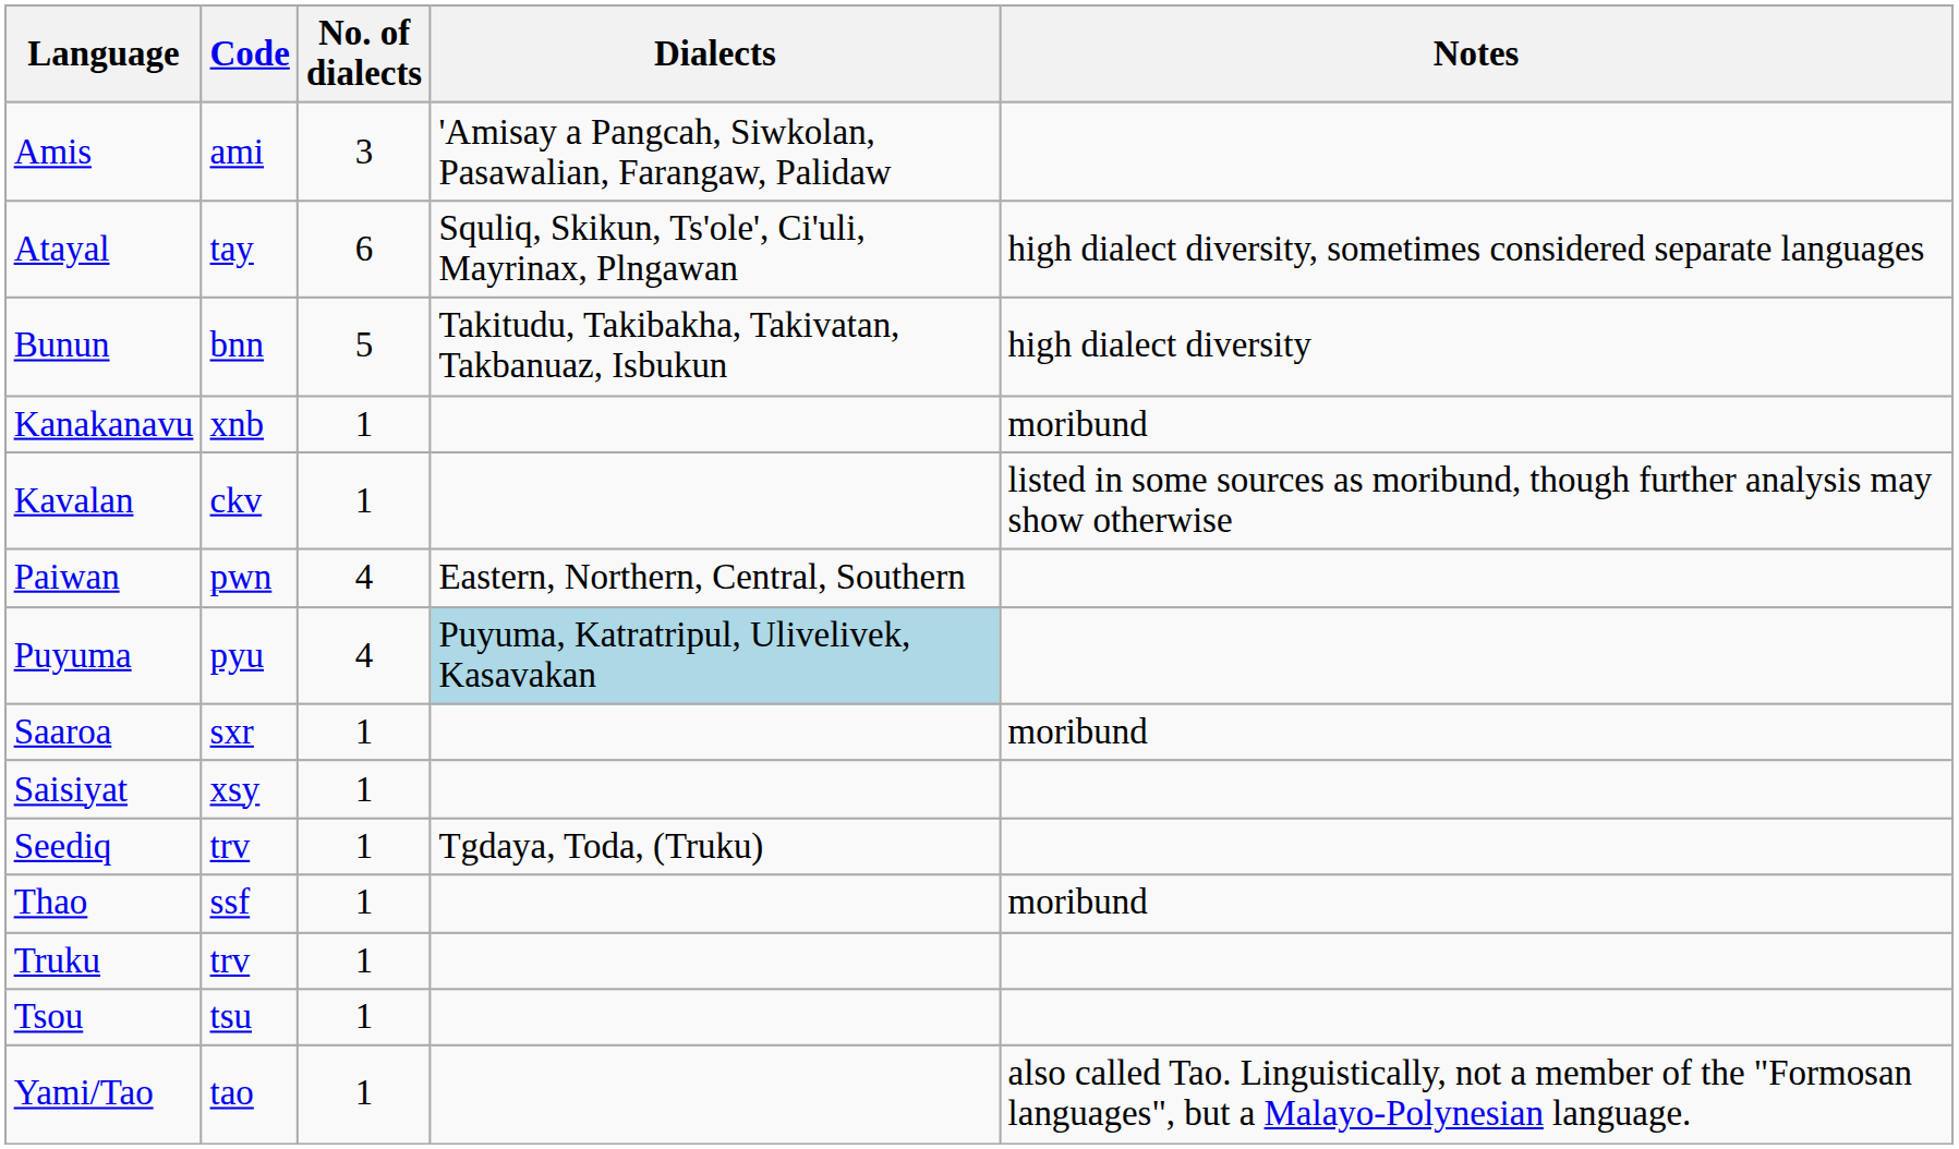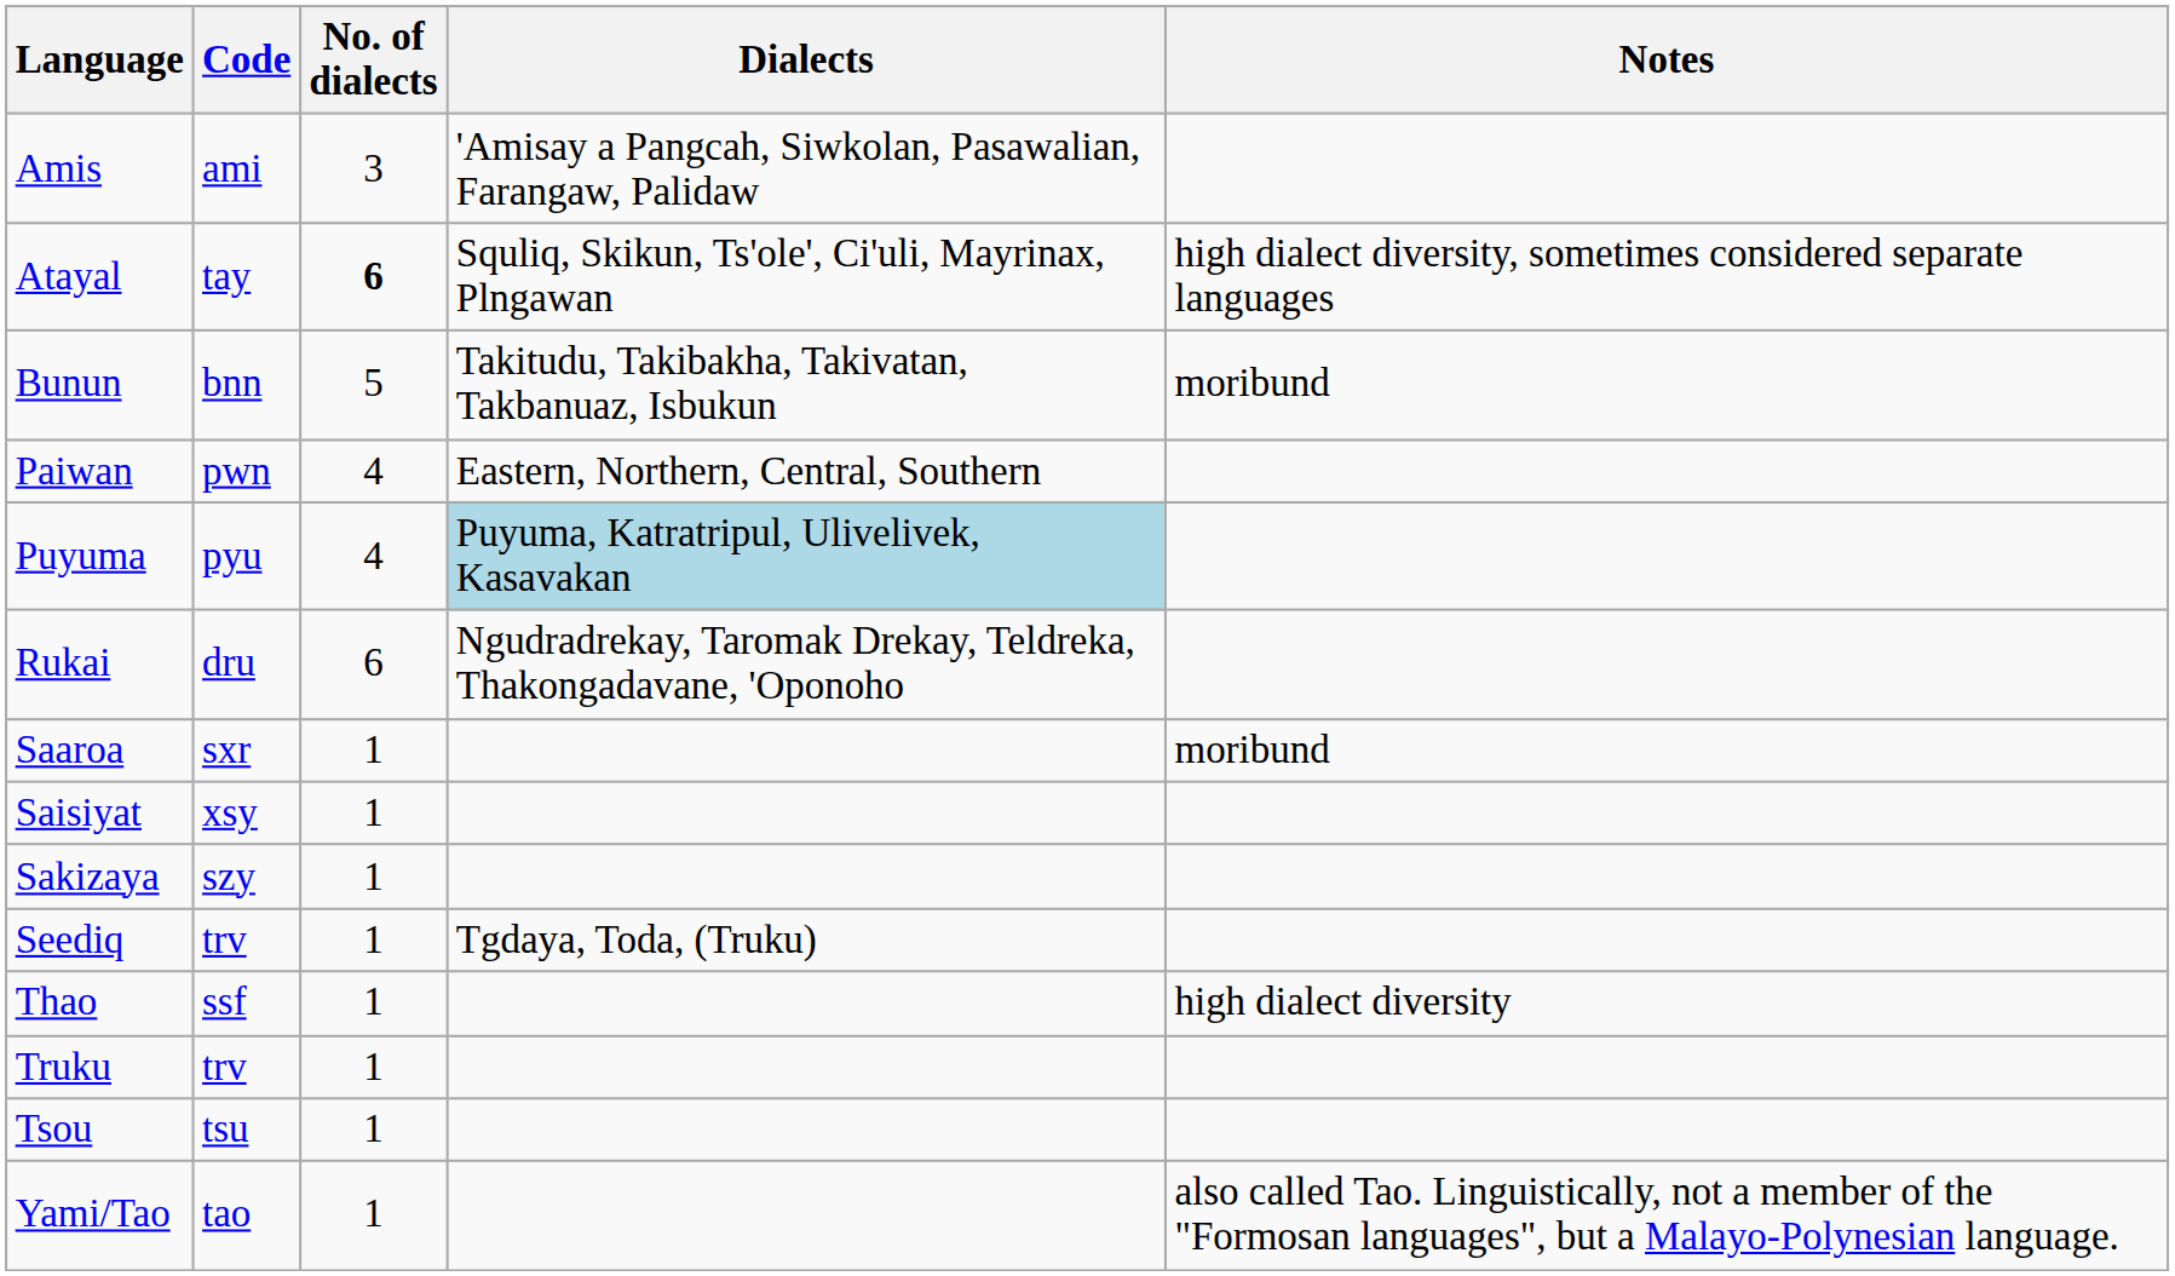Atayal | No. of dialects: normal -> bold
Bunun | Notes: high dialect diversity -> moribund
- row: Kanakanavu | xnb | 1 | moribund
- row: Kavalan | ckv | 1 | listed in some sources as moribund, though further analysis may show otherwise
+ row: Rukai | dru | 6 | Ngudradrekay, Taromak Drekay, Teldreka, Thakongadavane, 'Oponoho
+ row: Sakizaya | szy | 1
Thao | Notes: moribund -> high dialect diversity
